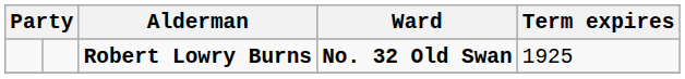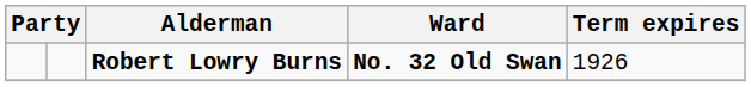Robert Lowry Burns | Term expires: 1925 -> 1926
